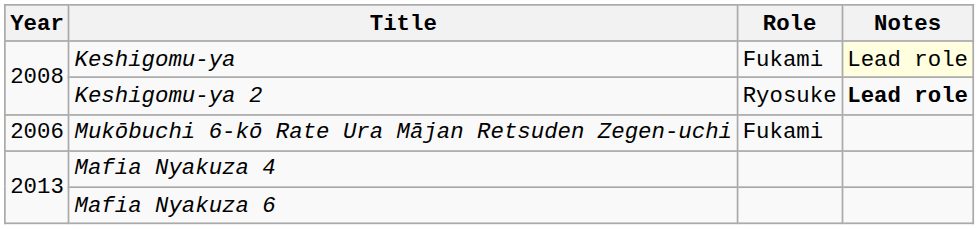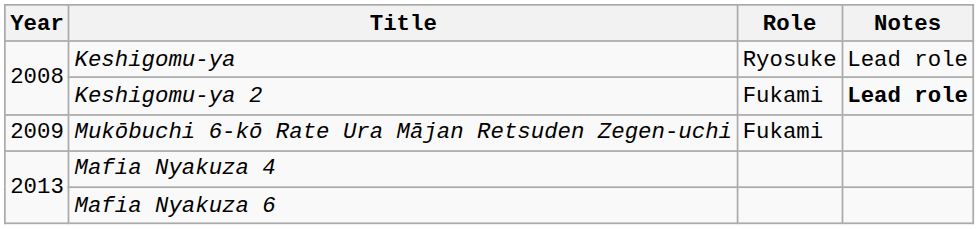Keshigomu-ya | Role: Fukami -> Ryosuke
Keshigomu-ya | Notes: lightyellow background -> no background
Keshigomu-ya 2 | Role: Ryosuke -> Fukami
Mukōbuchi 6-kō Rate Ura Mājan Retsuden Zegen-uchi | Year: 2006 -> 2009
